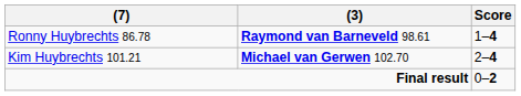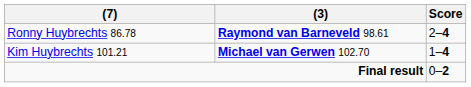Ronny Huybrechts 86.78 | Score: 1–4 -> 2–4
Kim Huybrechts 101.21 | Score: 2–4 -> 1–4
